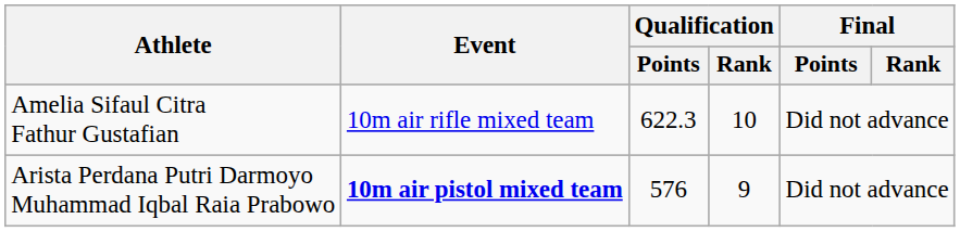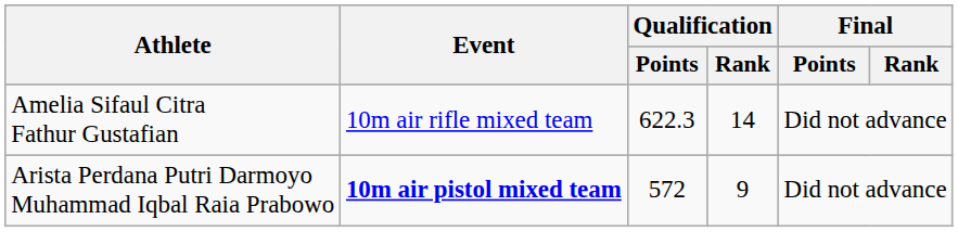Amelia Sifaul Citra Fathur Gustafian | Qualification / Rank: 10 -> 14
Arista Perdana Putri Darmoyo Muhammad Iqbal Raia Prabowo | Qualification / Points: 576 -> 572
